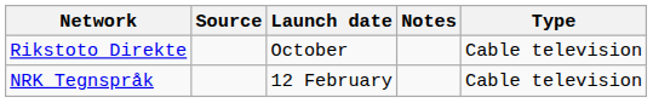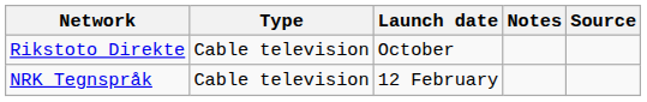columns swapped: Type <-> Source
